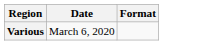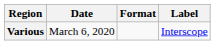+ column: Label | Interscope
